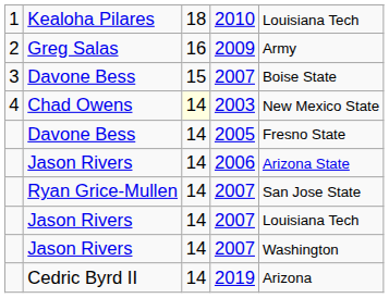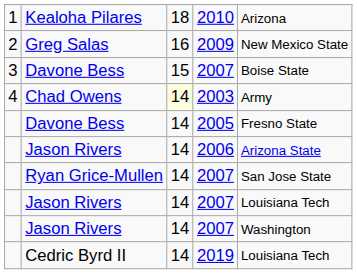Kealoha Pilares | column 5: Louisiana Tech -> Arizona
Greg Salas | column 5: Army -> New Mexico State
Chad Owens | column 5: New Mexico State -> Army
Cedric Byrd II | column 5: Arizona -> Louisiana Tech
